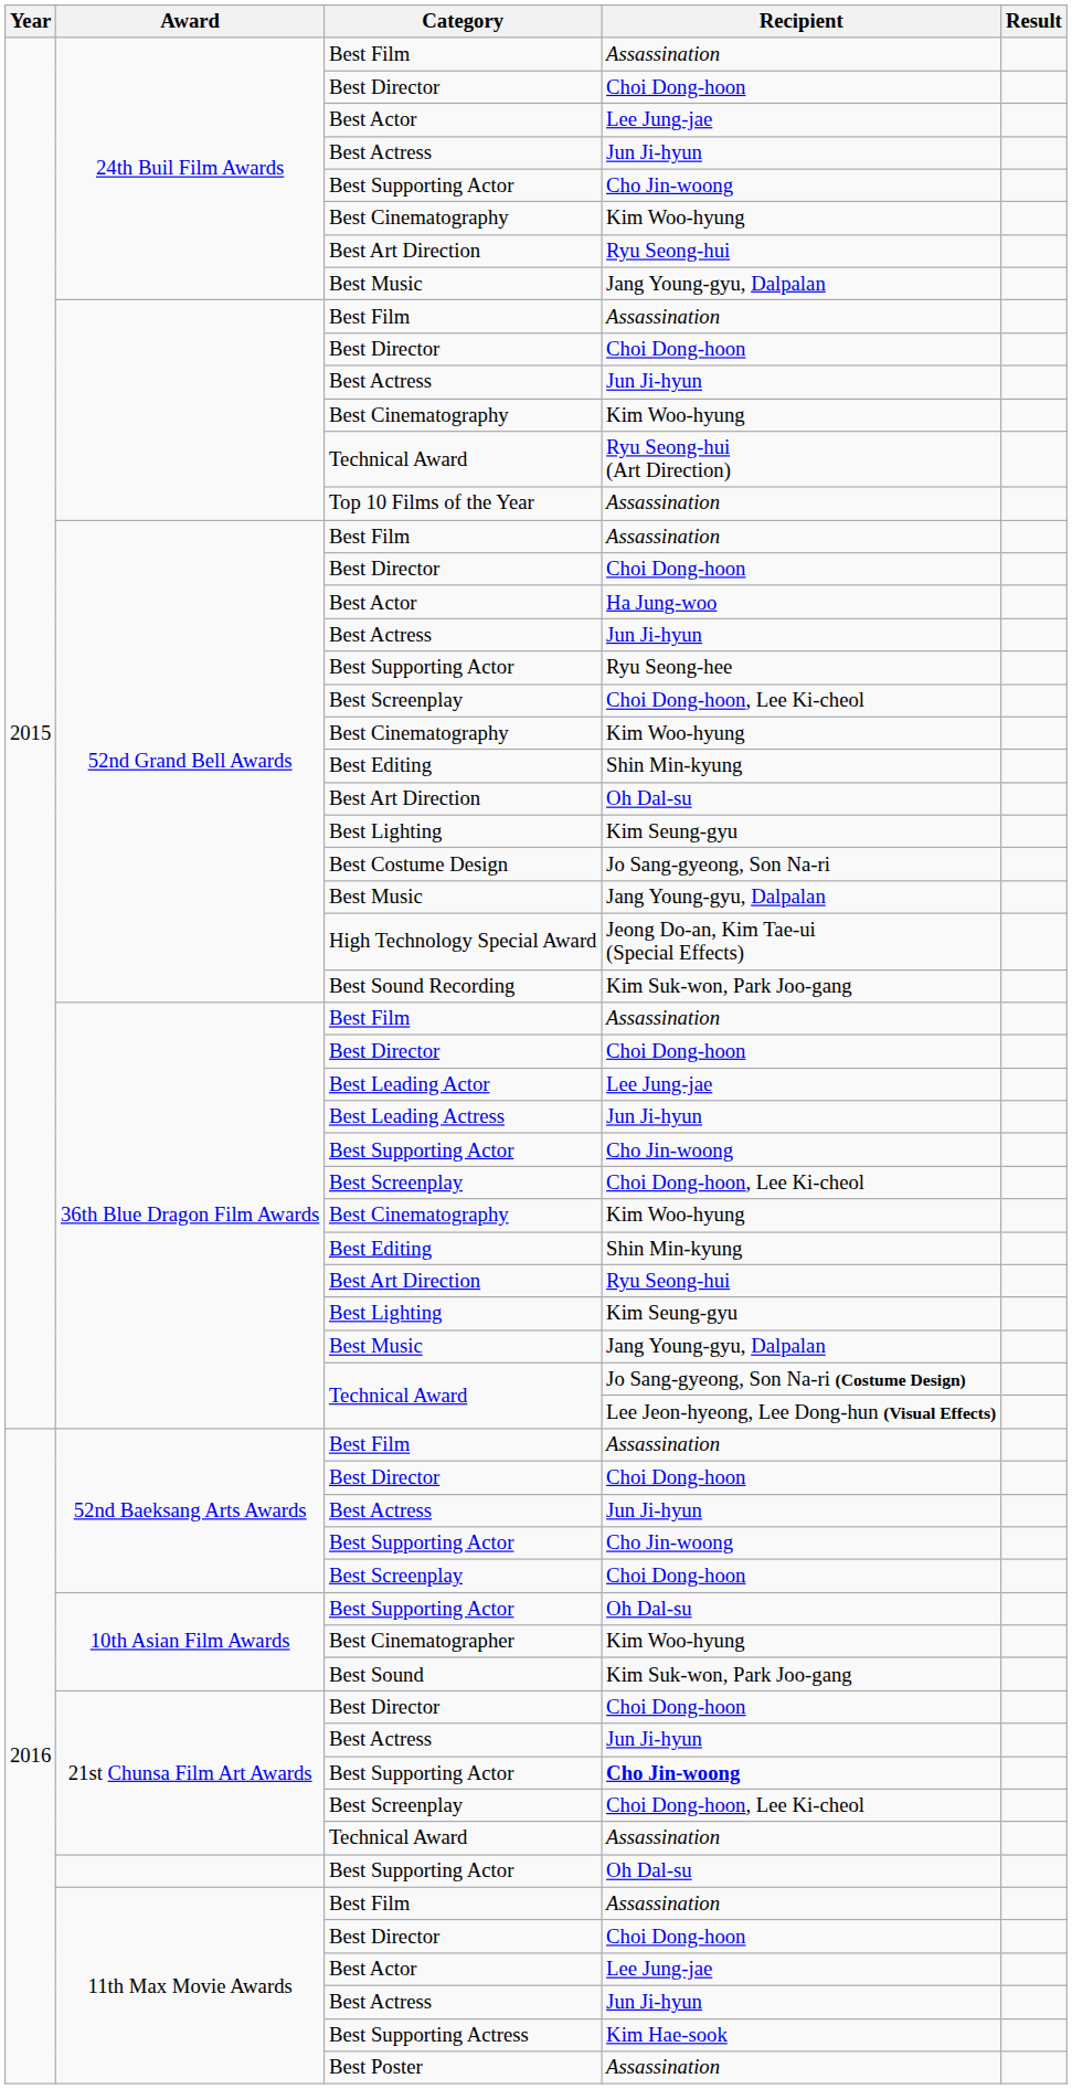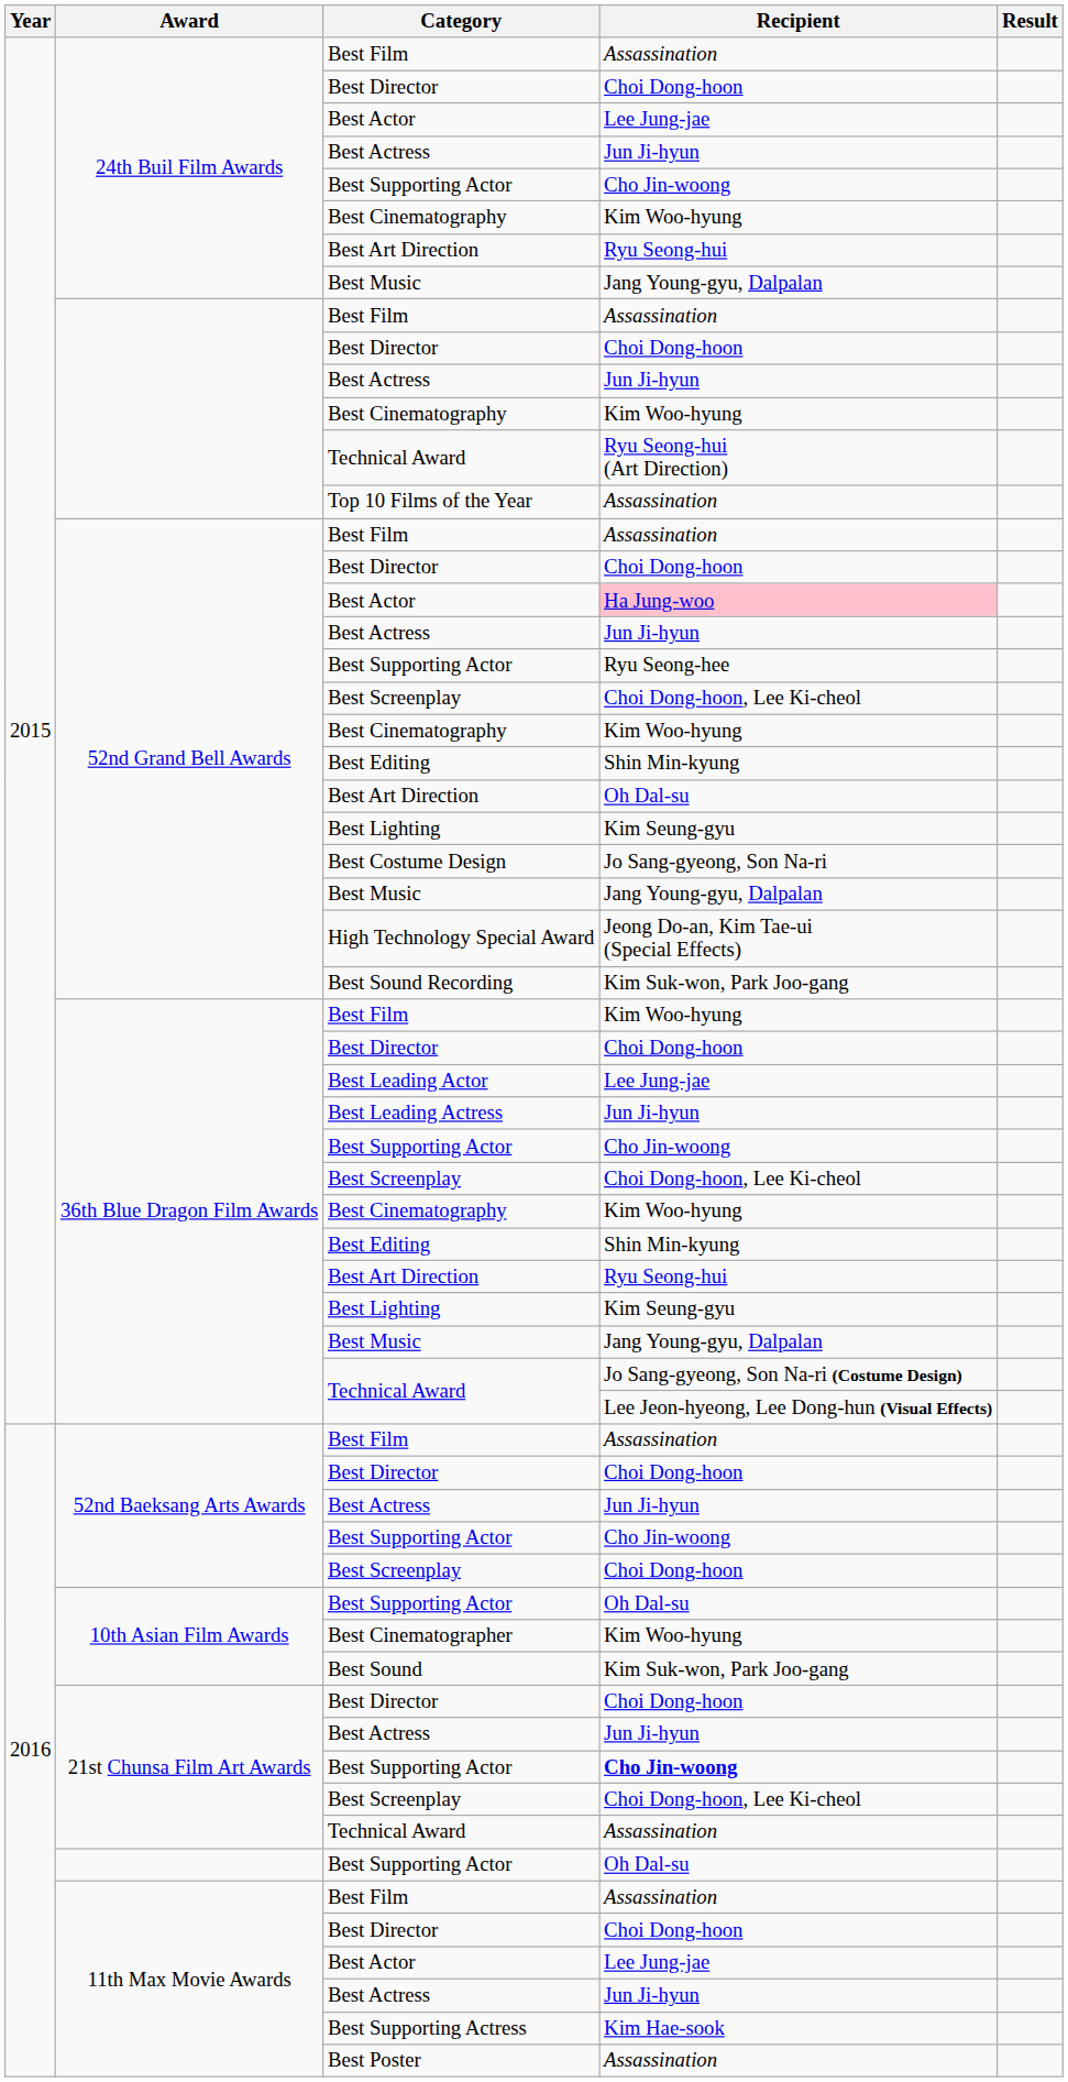52nd Grand Bell Awards / Best Actor | Recipient: no background -> pink background
36th Blue Dragon Film Awards / Best Film | Recipient: Assassination -> Kim Woo-hyung
